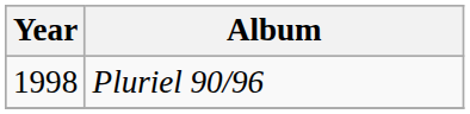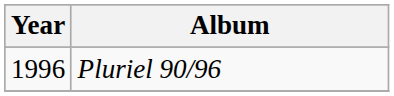Pluriel 90/96 | Year: 1998 -> 1996
